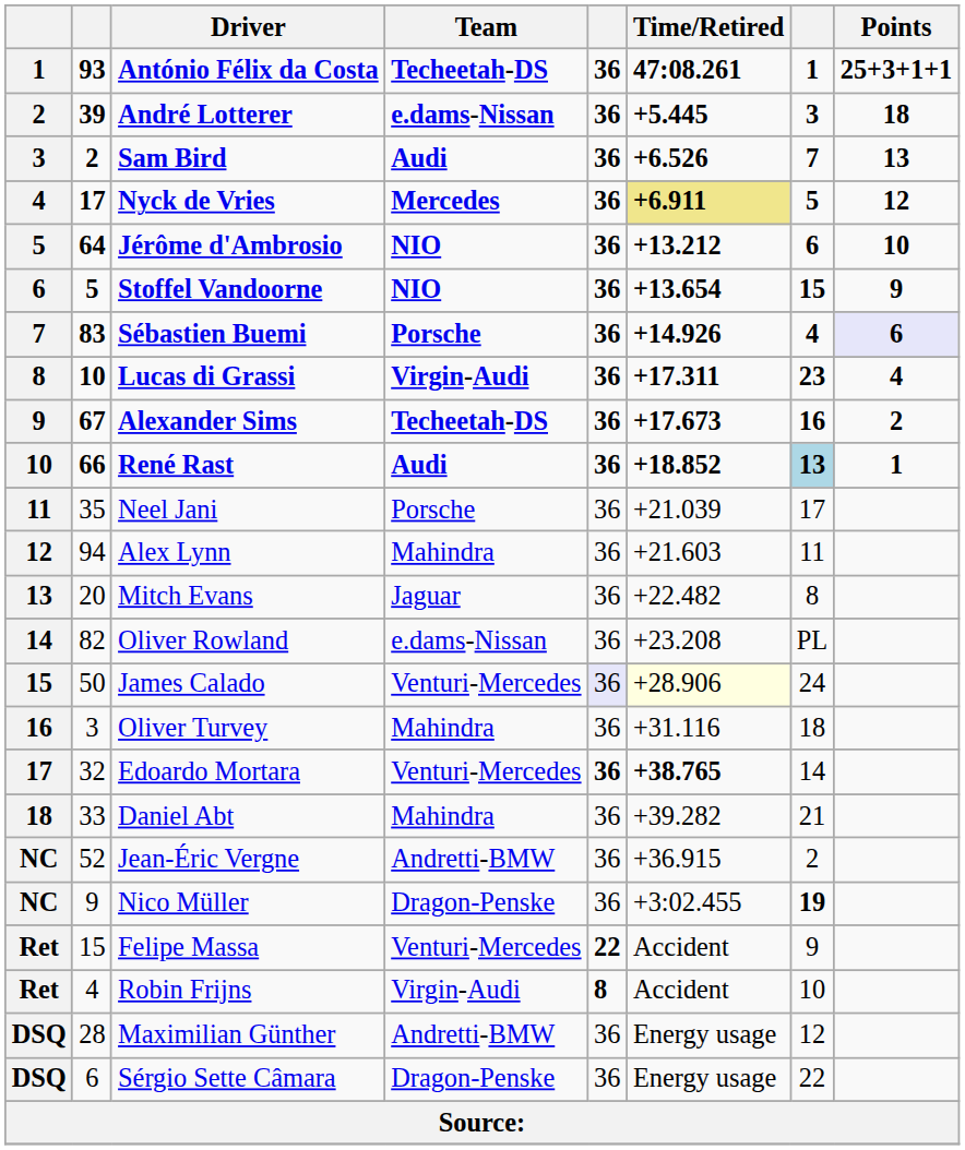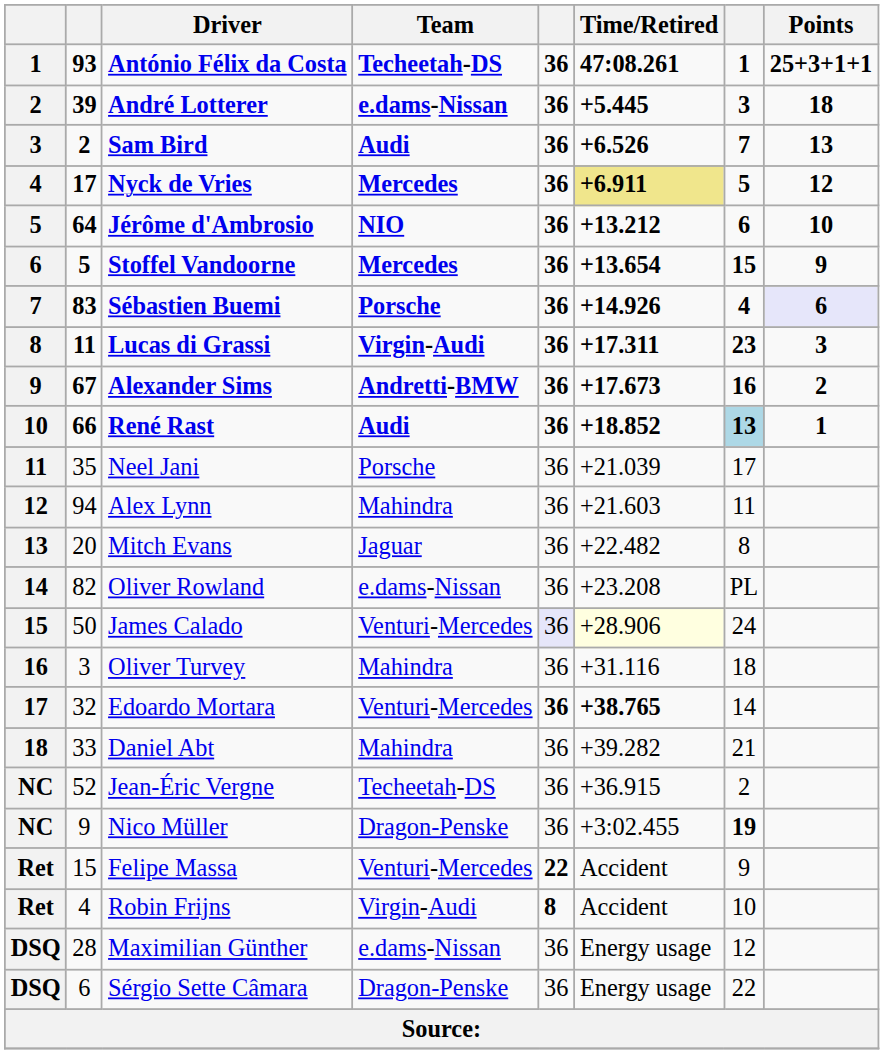Stoffel Vandoorne | Team: NIO -> Mercedes
Lucas di Grassi | column 2: 10 -> 11
Lucas di Grassi | Points: 4 -> 3
Alexander Sims | Team: Techeetah-DS -> Andretti-BMW
Jean-Éric Vergne | Team: Andretti-BMW -> Techeetah-DS
Maximilian Günther | Team: Andretti-BMW -> e.dams-Nissan
